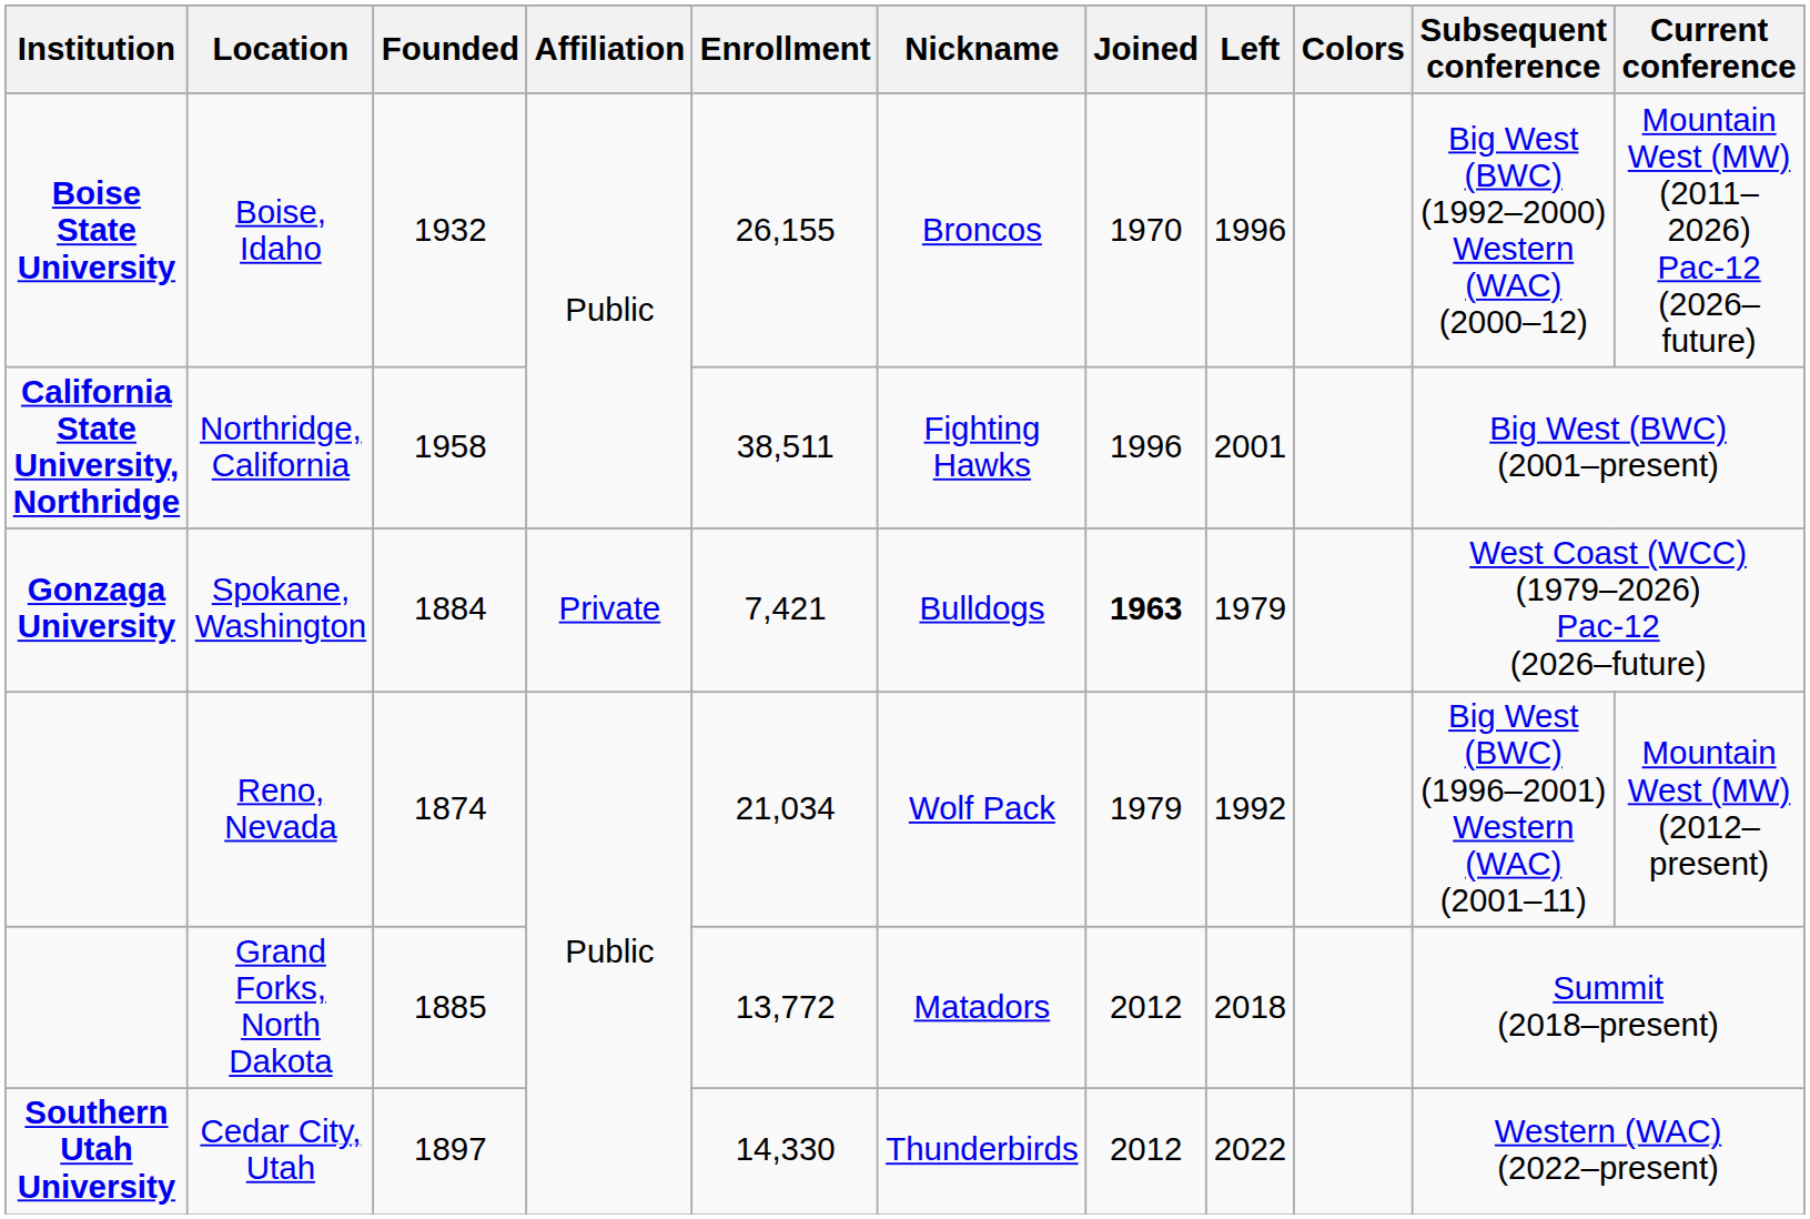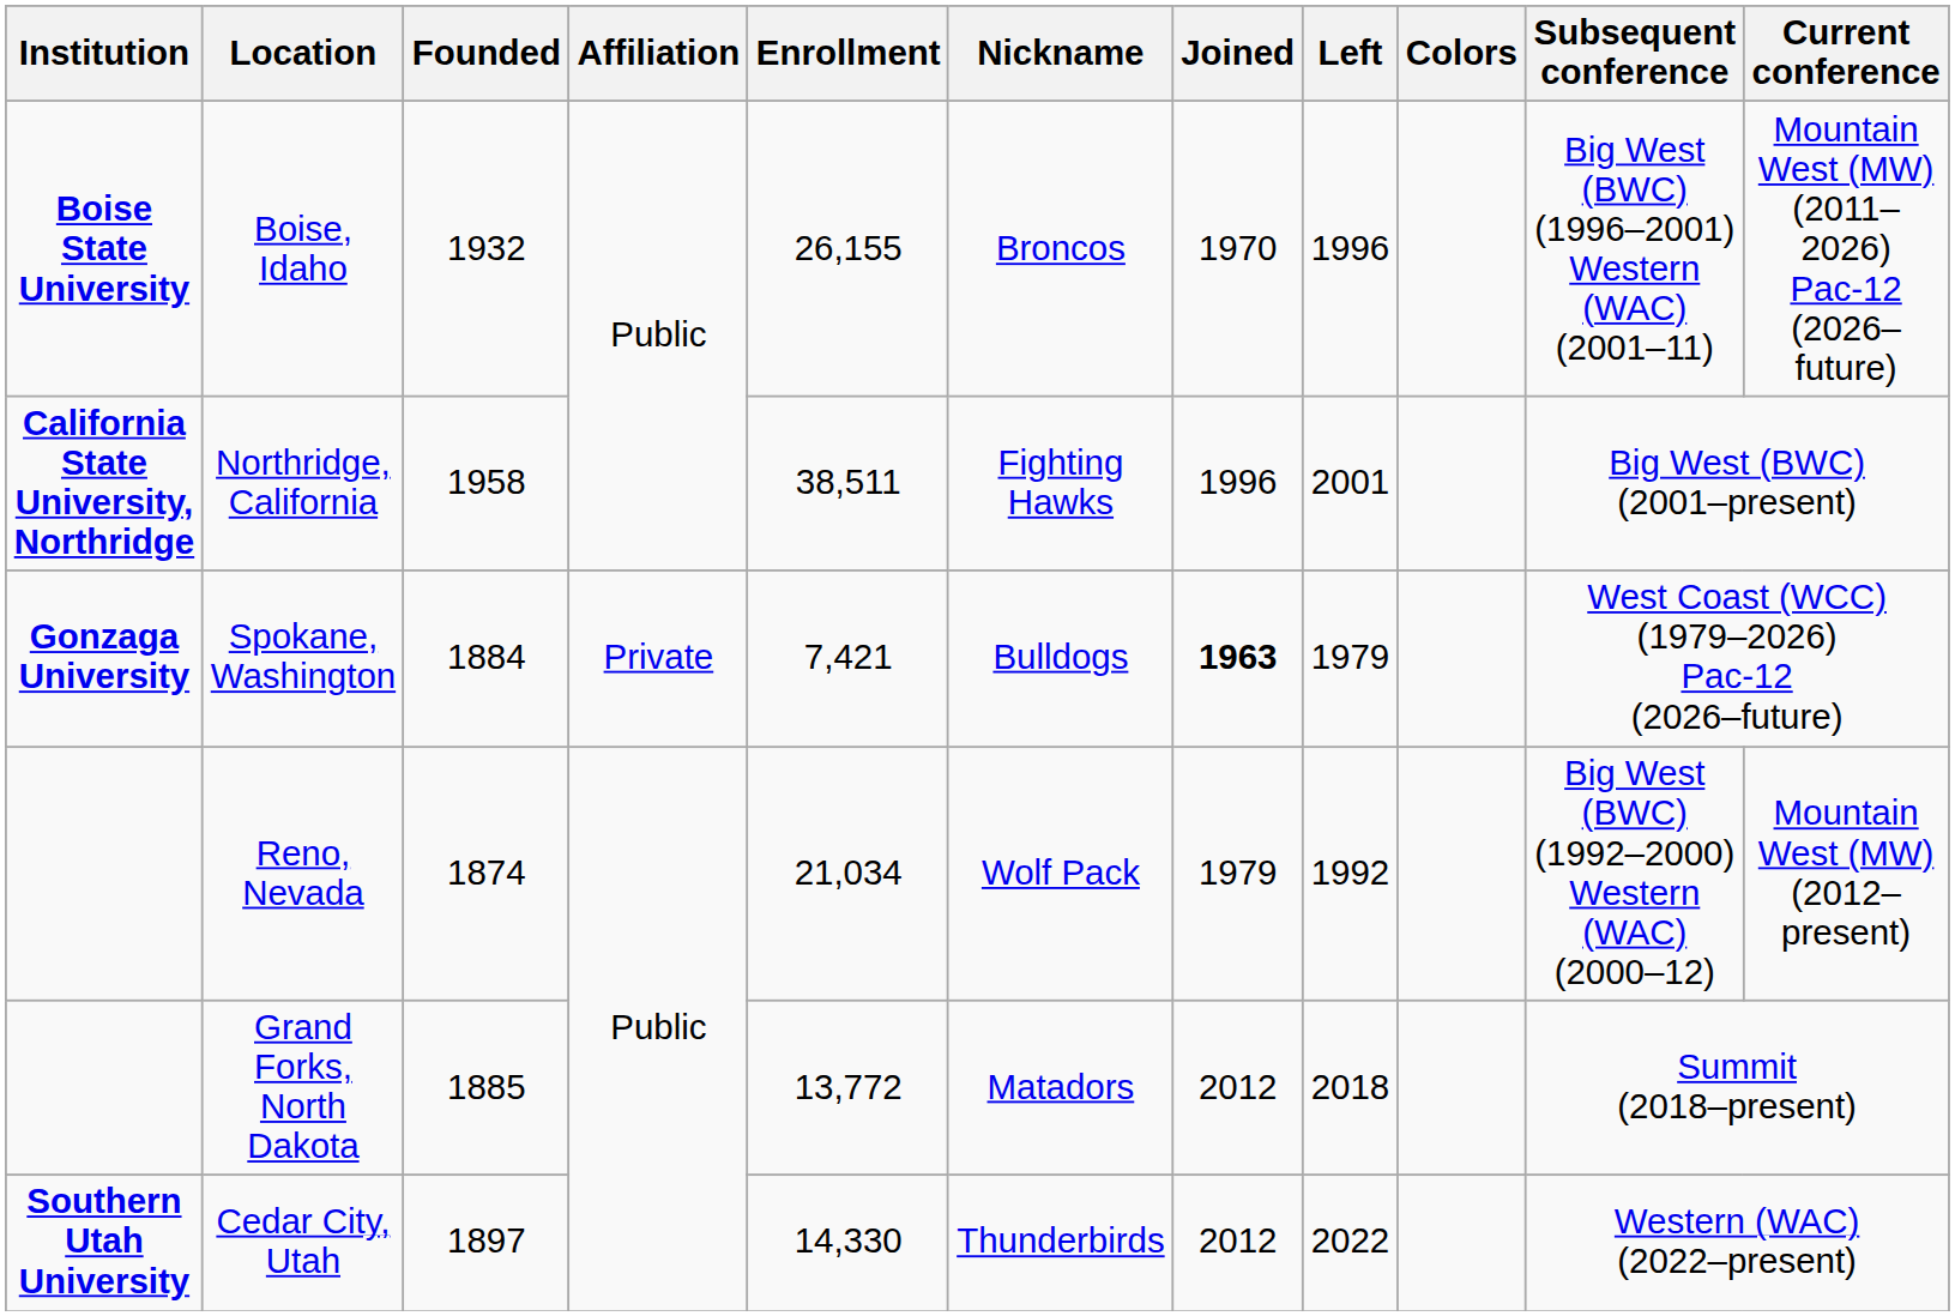Boise, Idaho | Subsequent conference: Big West (BWC) (1992–2000) Western (WAC) (2000–12) -> Big West (BWC) (1996–2001) Western (WAC) (2001–11)
Reno, Nevada | Subsequent conference: Big West (BWC) (1996–2001) Western (WAC) (2001–11) -> Big West (BWC) (1992–2000) Western (WAC) (2000–12)
